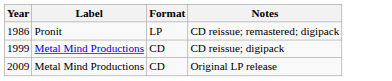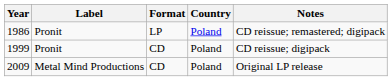+ column: Country | Poland | Poland | Poland
1999 | Label: Metal Mind Productions -> Pronit
